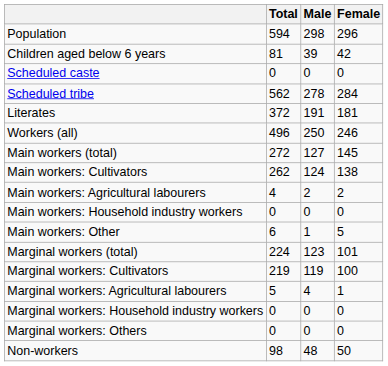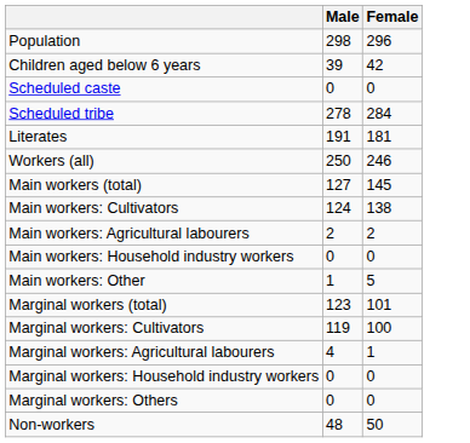- column: Total | 594 | 81 | 0 | 562 | 372 | 496 | 272 | 262 | 4 | 0 | 6 | 224 | 219 | 5 | 0 | 0 | 98
